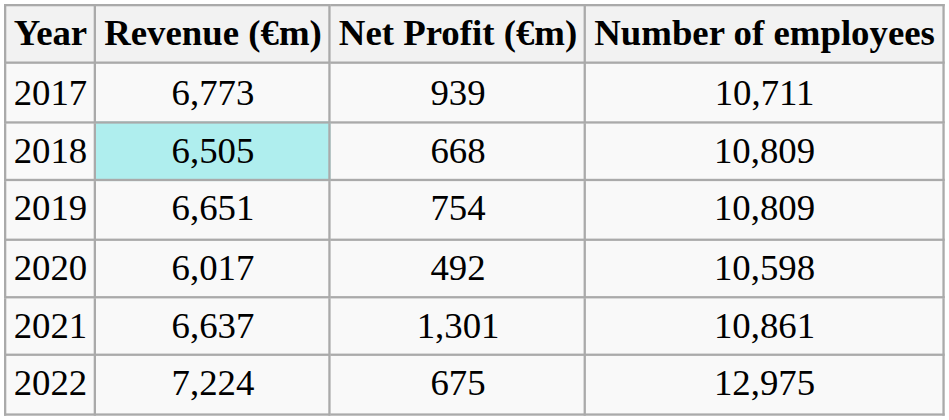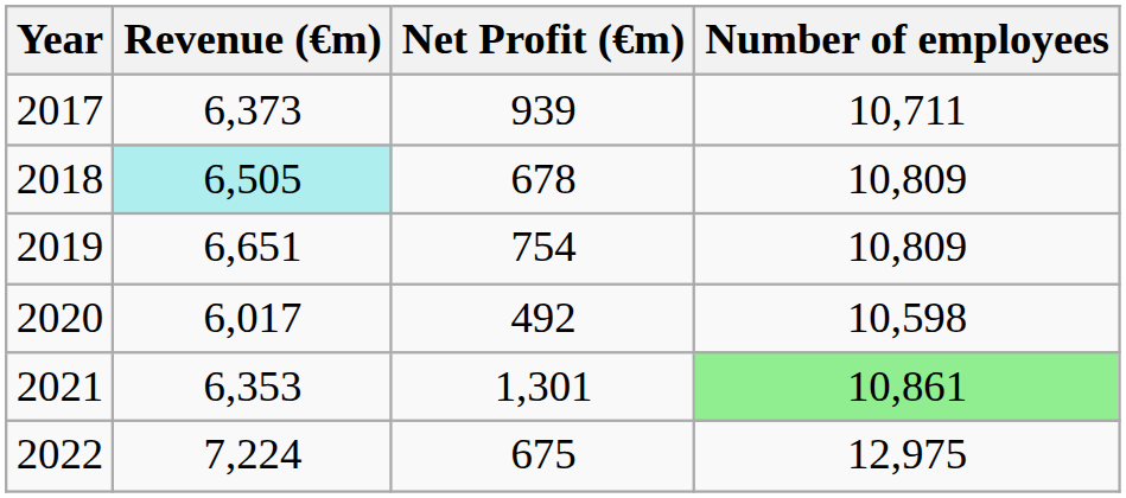2017 | Revenue (€m): 6,773 -> 6,373
2018 | Net Profit (€m): 668 -> 678
2021 | Revenue (€m): 6,637 -> 6,353
2021 | Number of employees: no background -> lightgreen background
